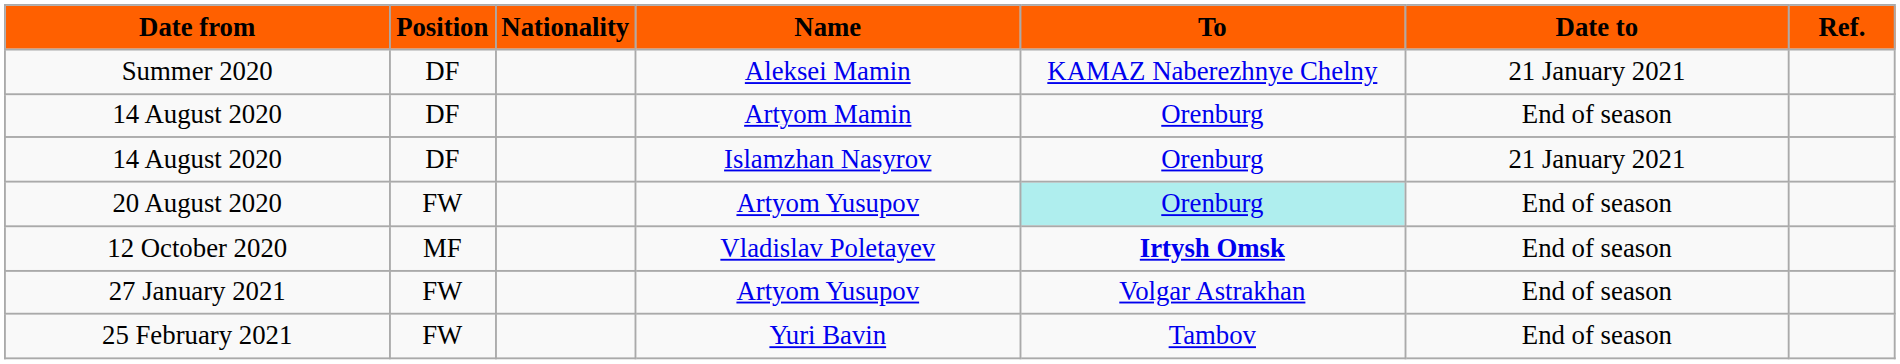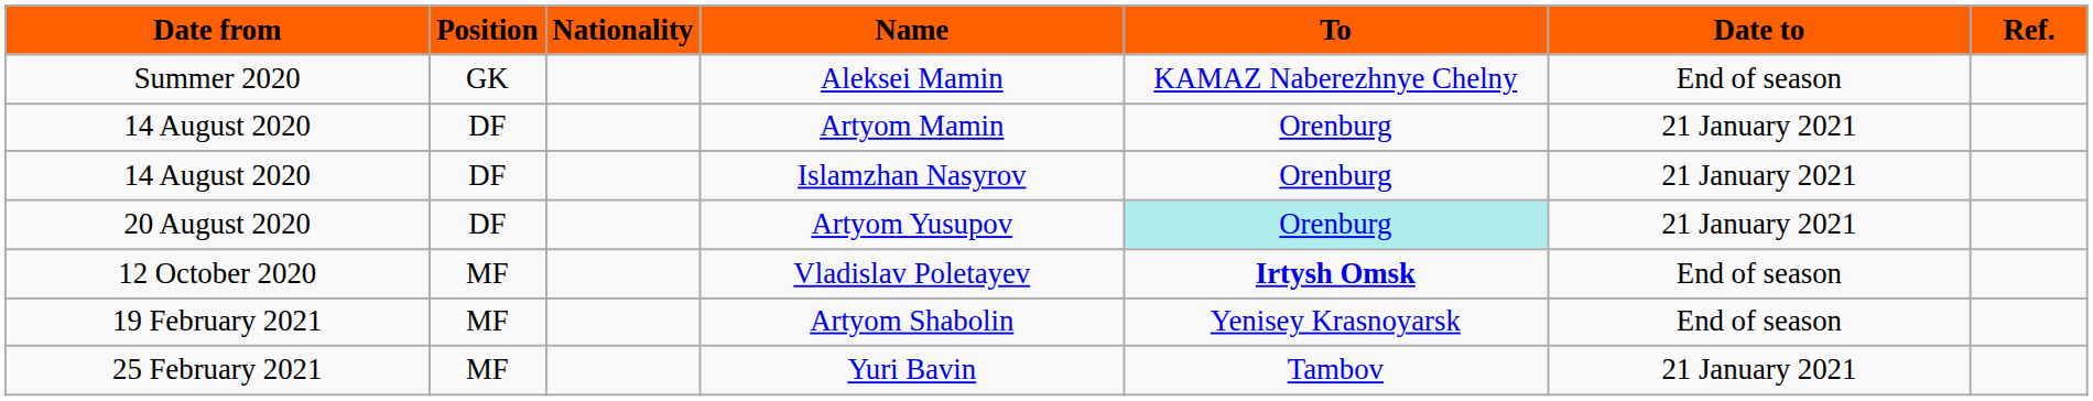Summer 2020 | Position: DF -> GK
Summer 2020 | Date to: 21 January 2021 -> End of season
14 August 2020 / Artyom Mamin | Date to: End of season -> 21 January 2021
20 August 2020 | Position: FW -> DF
20 August 2020 | Date to: End of season -> 21 January 2021
- row: 27 January 2021 | FW | Artyom Yusupov | Volgar Astrakhan | End of season
+ row: 19 February 2021 | MF | Artyom Shabolin | Yenisey Krasnoyarsk | End of season
25 February 2021 | Position: FW -> MF
25 February 2021 | Date to: End of season -> 21 January 2021
